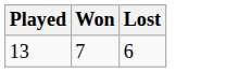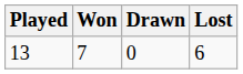+ column: Drawn | 0
